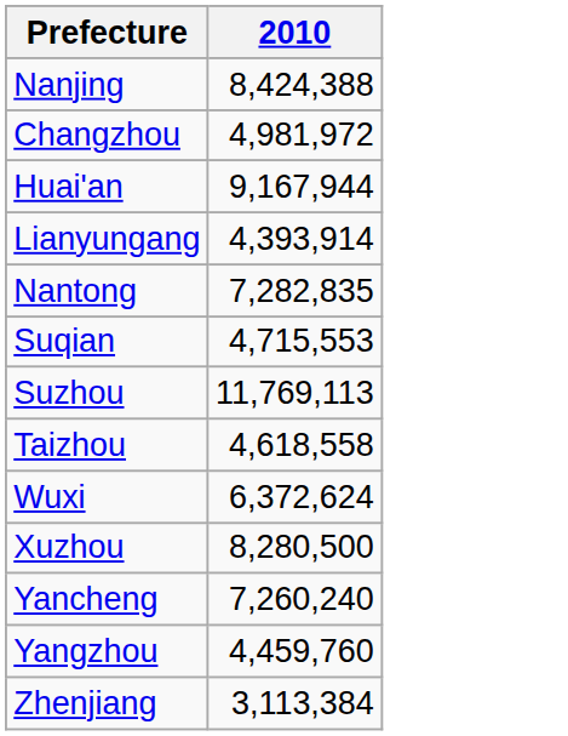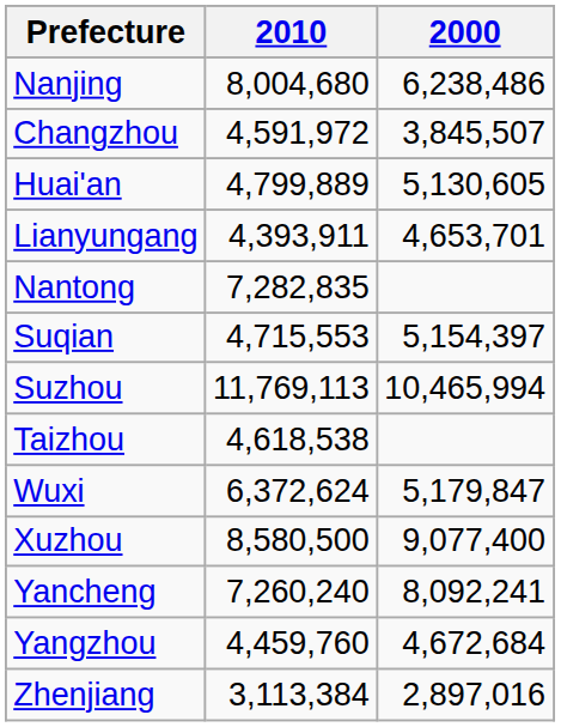+ column: 2000 | 6,238,486 | 3,845,507 | 5,130,605 | 4,653,701 | 5,154,397 | 10,465,994 | 5,179,847 | 9,077,400 | 8,092,241 | 4,672,684 | 2,897,016
Nanjing | 2010: 8,424,388 -> 8,004,680
Changzhou | 2010: 4,981,972 -> 4,591,972
Huai'an | 2010: 9,167,944 -> 4,799,889
Lianyungang | 2010: 4,393,914 -> 4,393,911
Taizhou | 2010: 4,618,558 -> 4,618,538
Xuzhou | 2010: 8,280,500 -> 8,580,500
